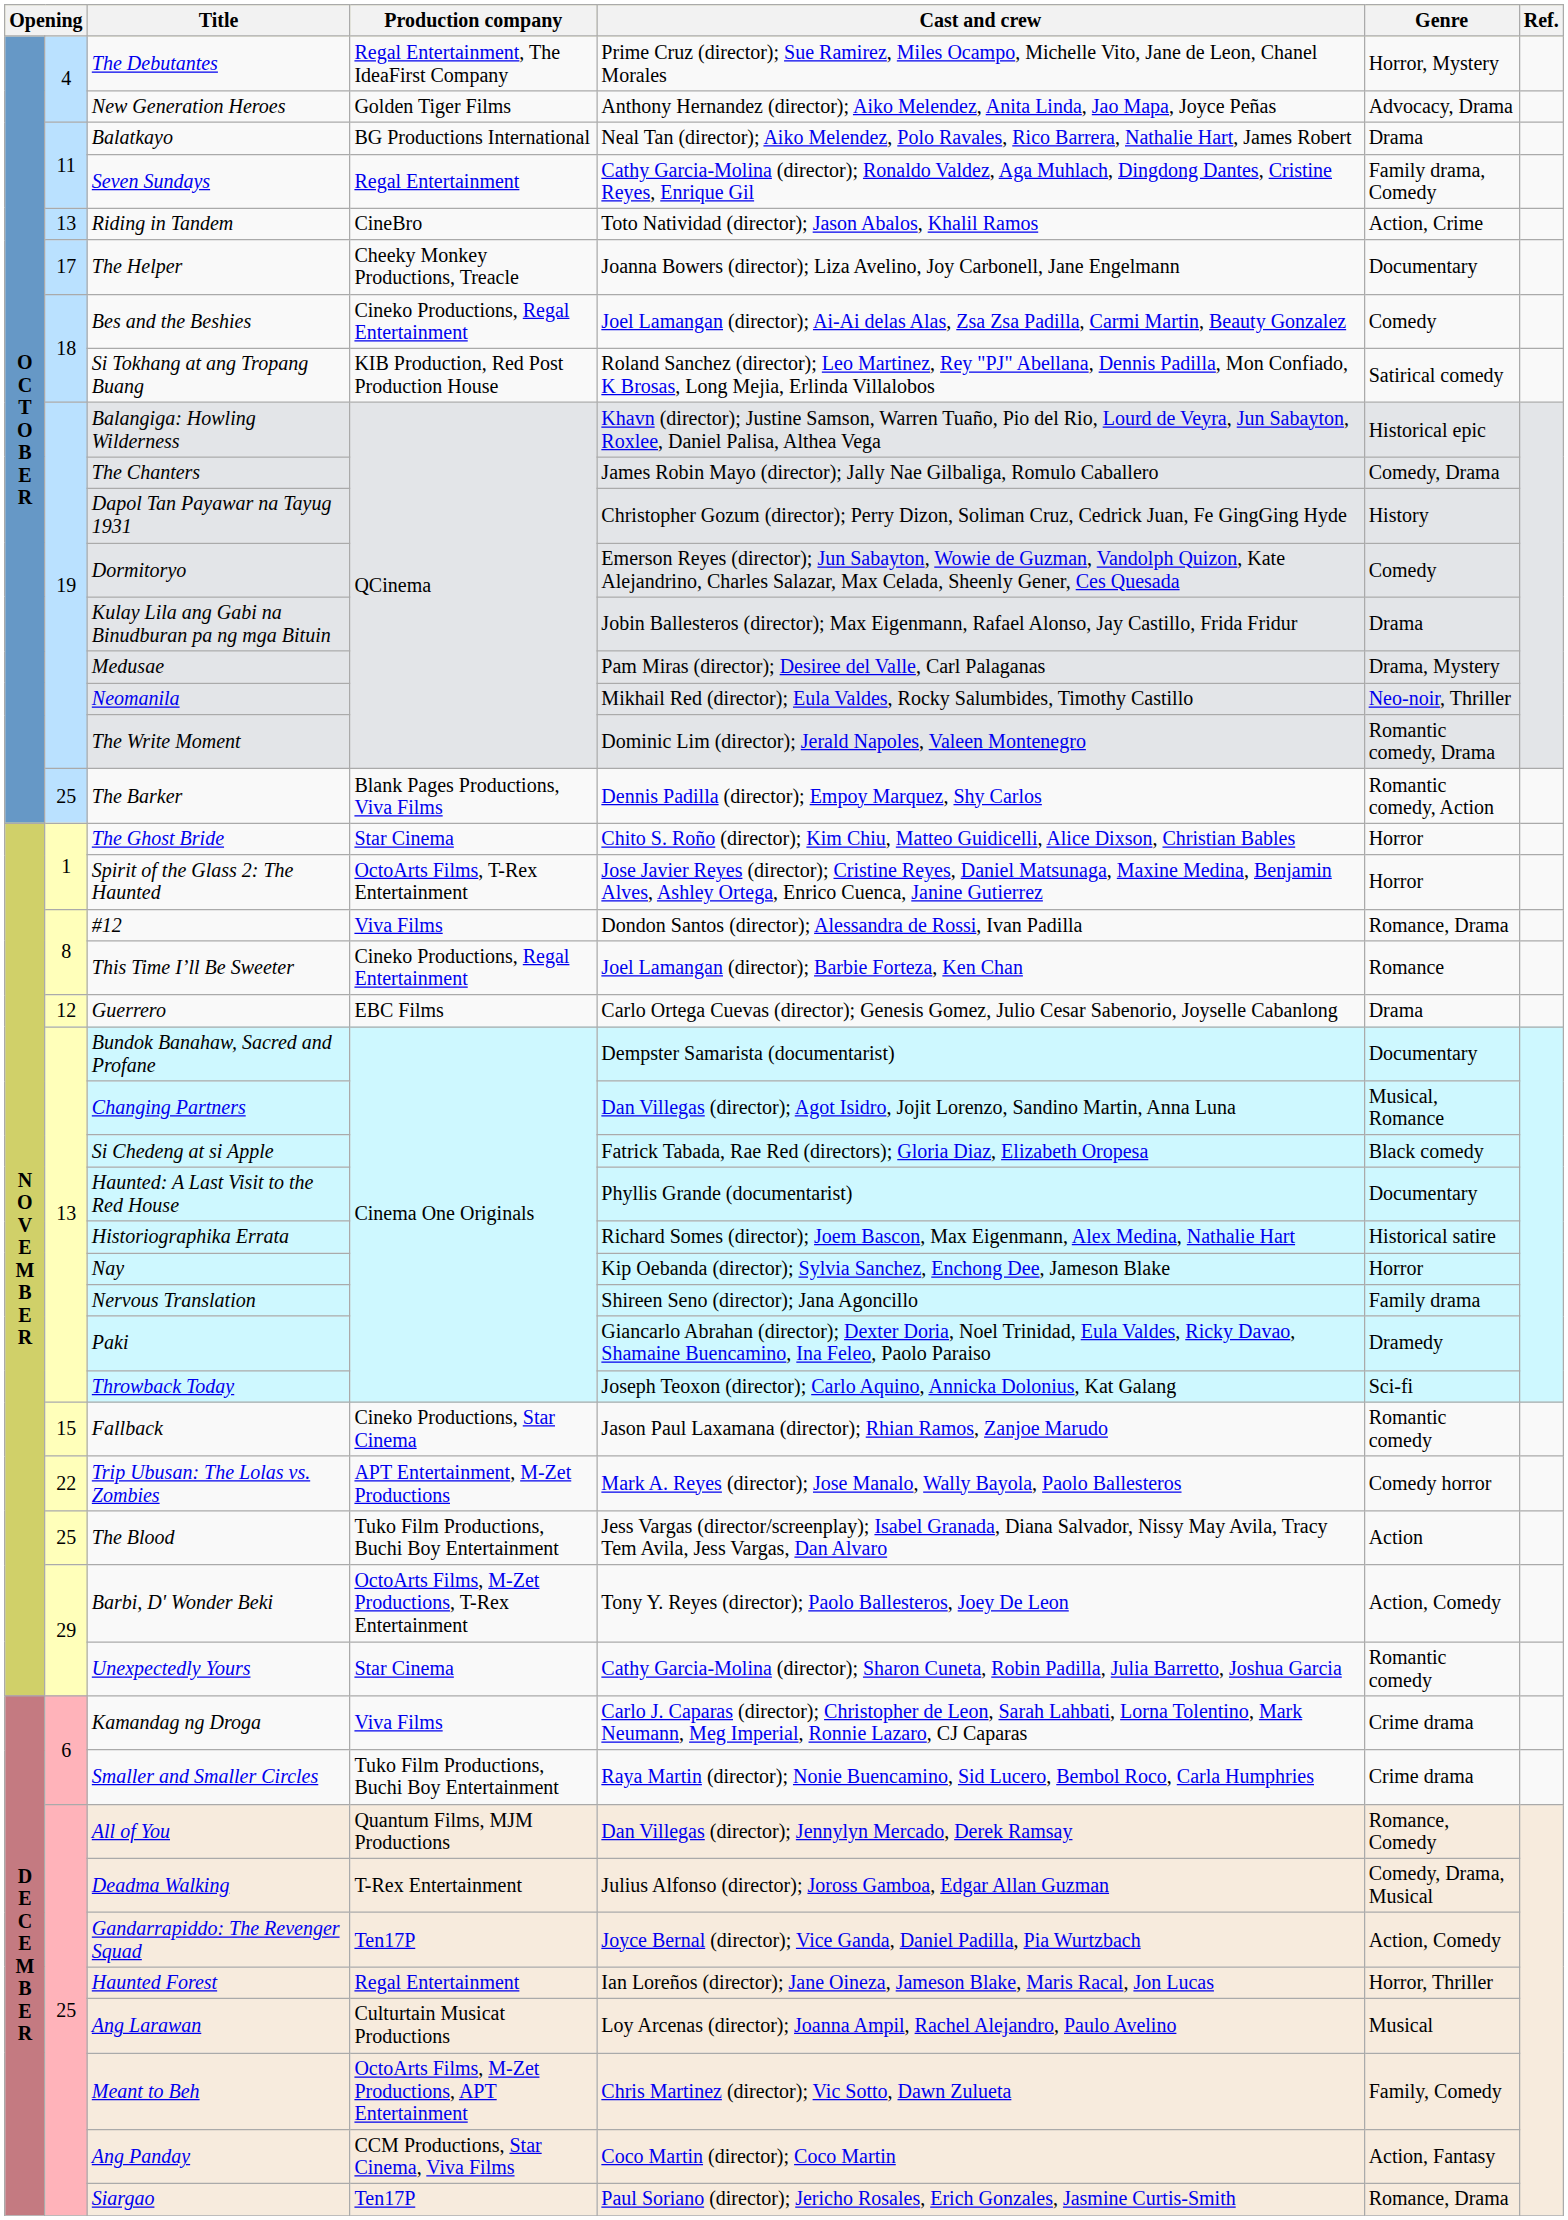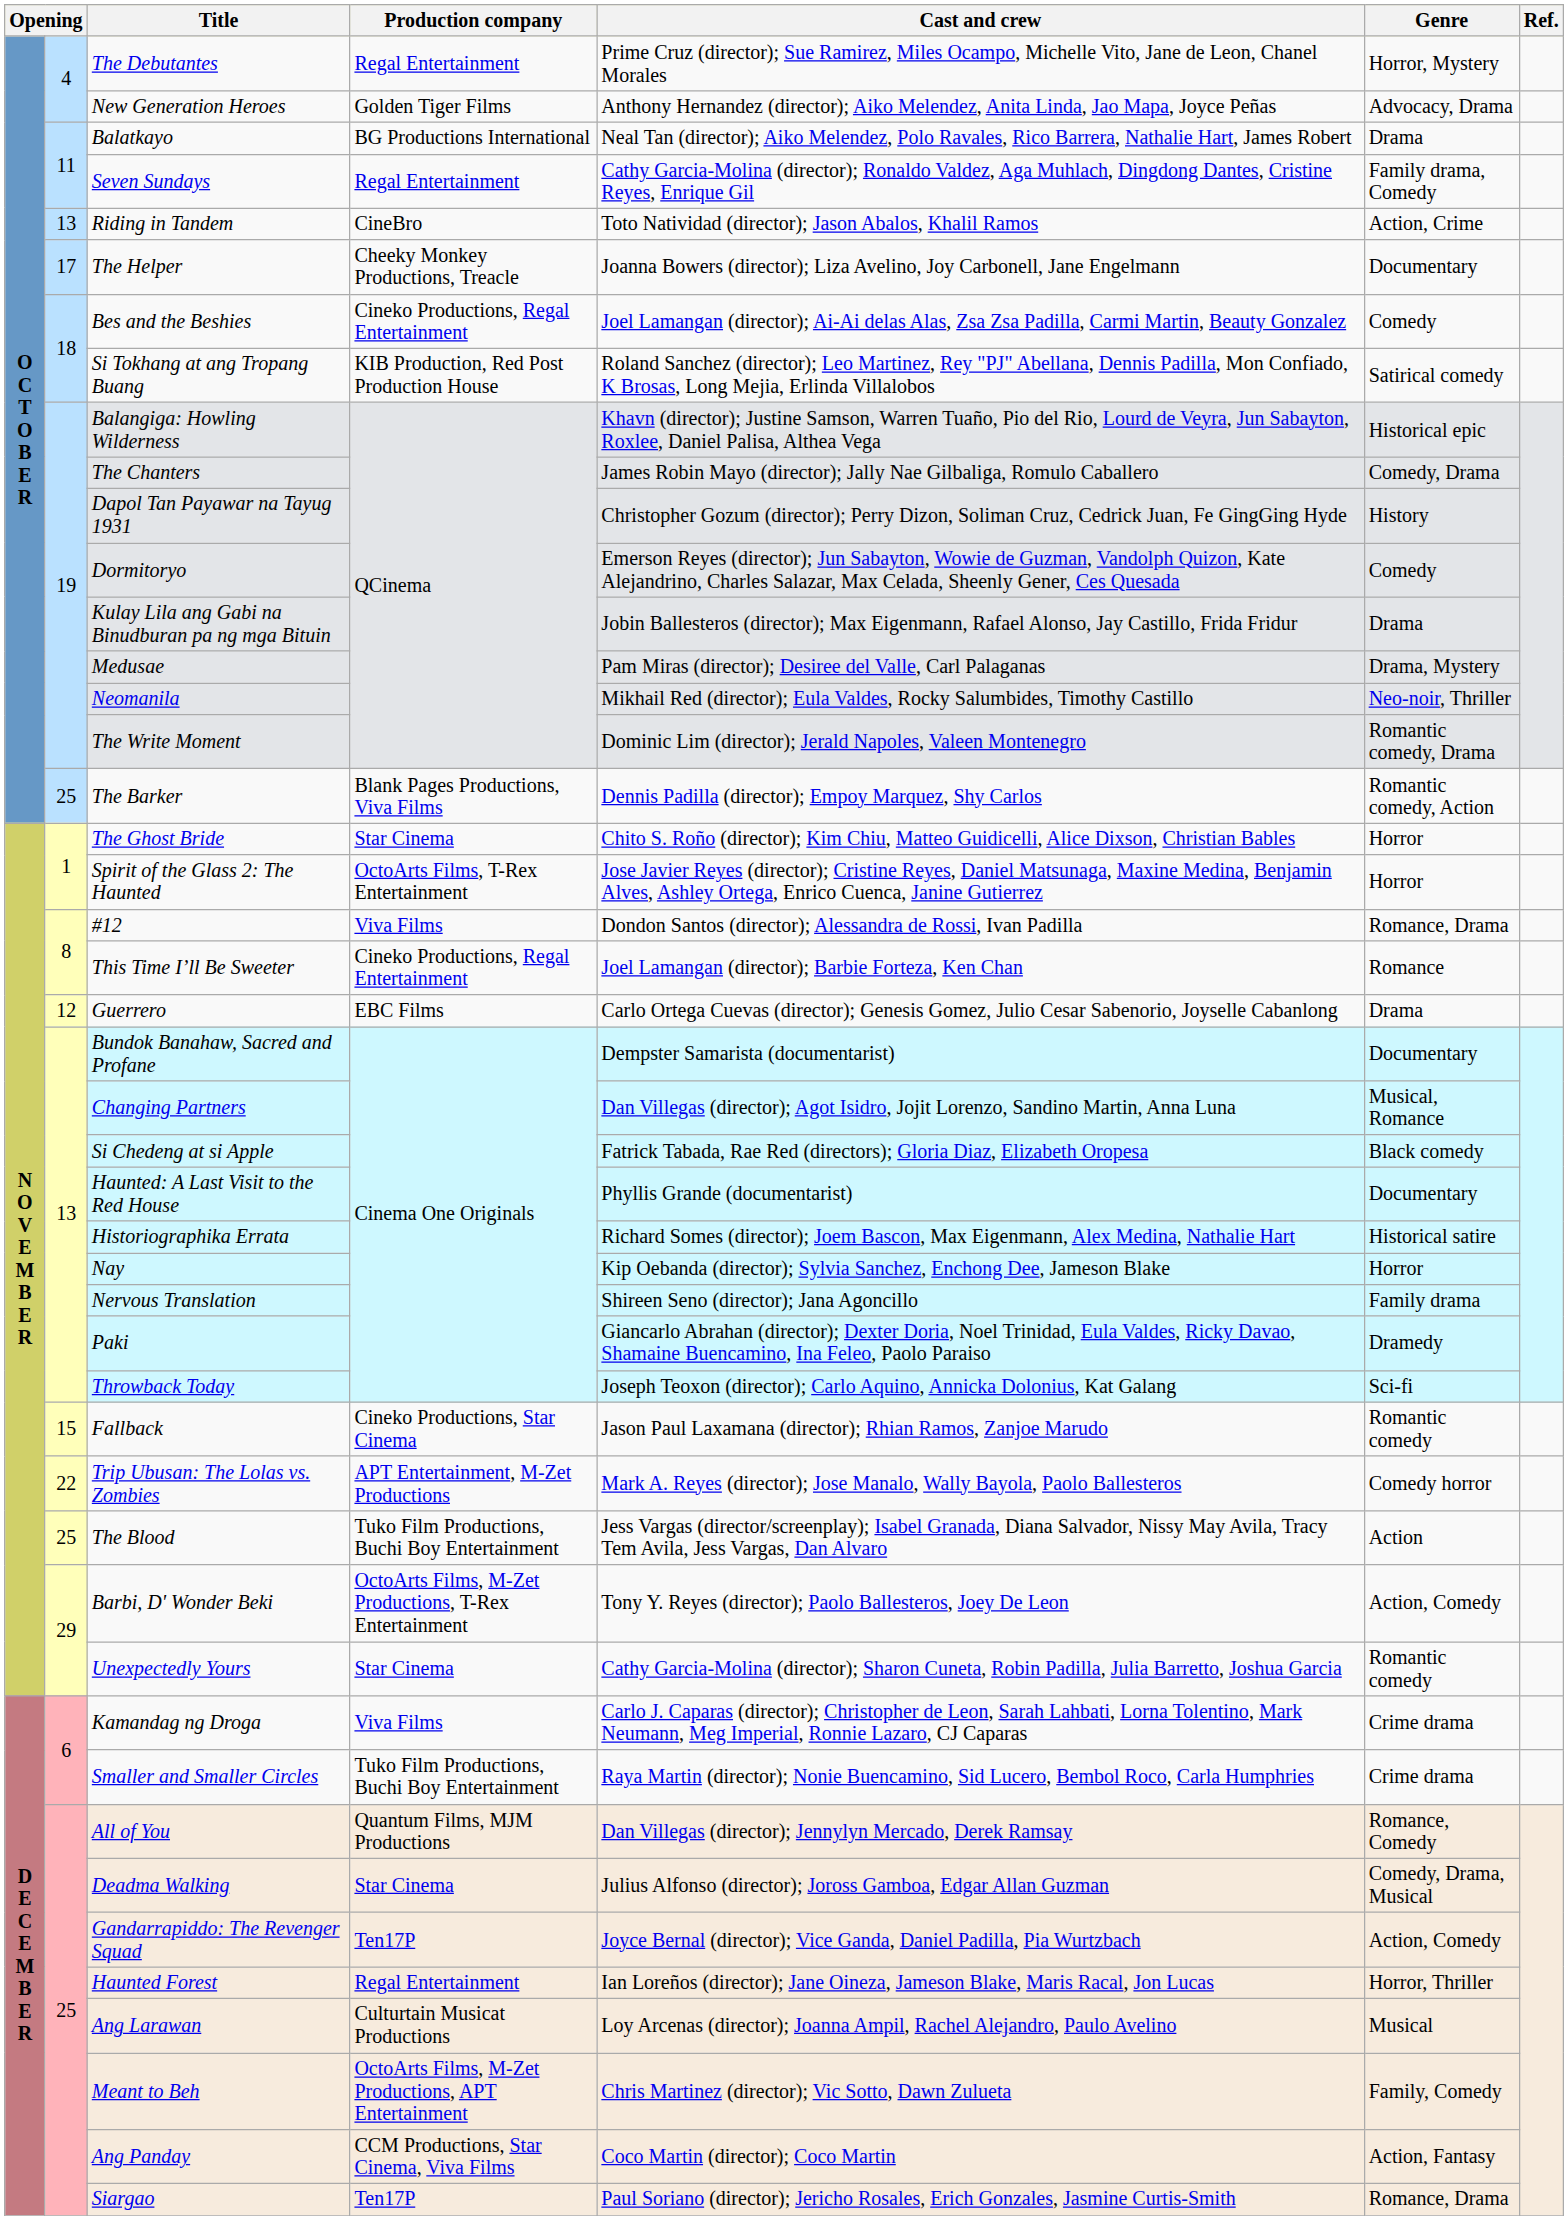The Debutantes | Production company: Regal Entertainment, The IdeaFirst Company -> Regal Entertainment
Deadma Walking | Production company: T-Rex Entertainment -> Star Cinema
